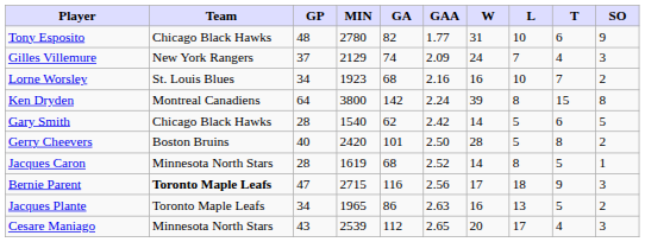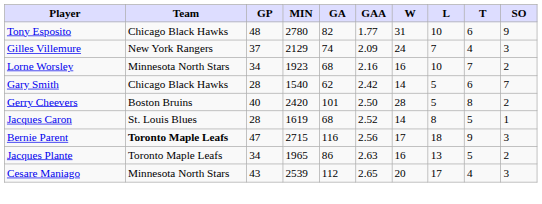Lorne Worsley | Team: St. Louis Blues -> Minnesota North Stars
- row: Ken Dryden | Montreal Canadiens | 64 | 3800 | 142 | 2.24 | 39 | 8 | 15 | 8
Gary Smith | SO: 5 -> 7
Jacques Caron | Team: Minnesota North Stars -> St. Louis Blues
